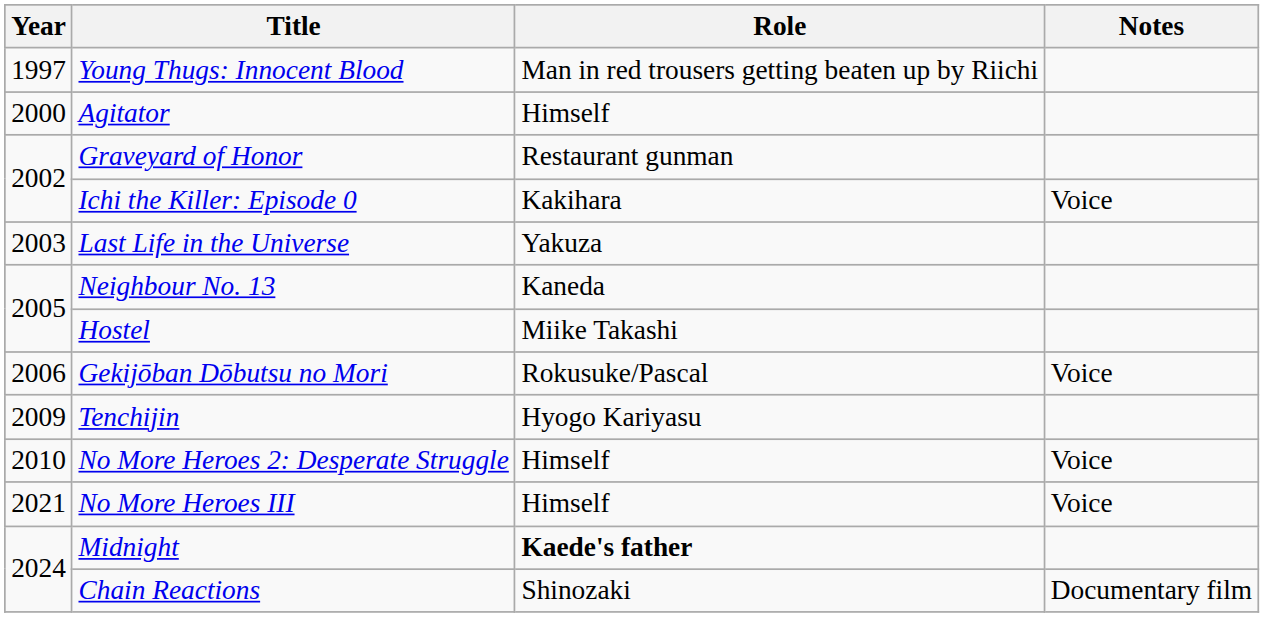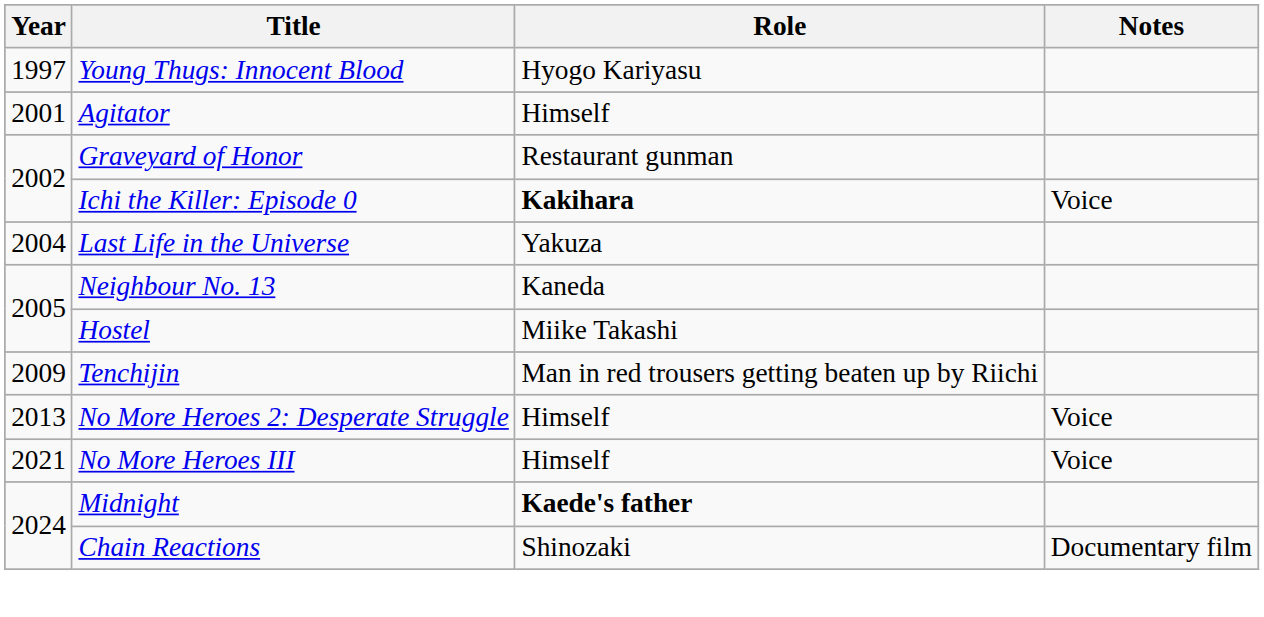Young Thugs: Innocent Blood | Role: Man in red trousers getting beaten up by Riichi -> Hyogo Kariyasu
Agitator | Year: 2000 -> 2001
Ichi the Killer: Episode 0 | Role: normal -> bold
Last Life in the Universe | Year: 2003 -> 2004
- row: 2006 | Gekijōban Dōbutsu no Mori | Rokusuke/Pascal | Voice
Tenchijin | Role: Hyogo Kariyasu -> Man in red trousers getting beaten up by Riichi
No More Heroes 2: Desperate Struggle | Year: 2010 -> 2013
